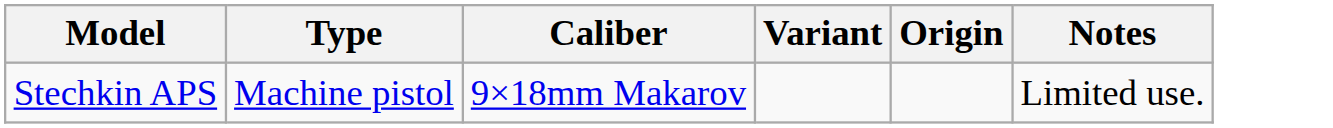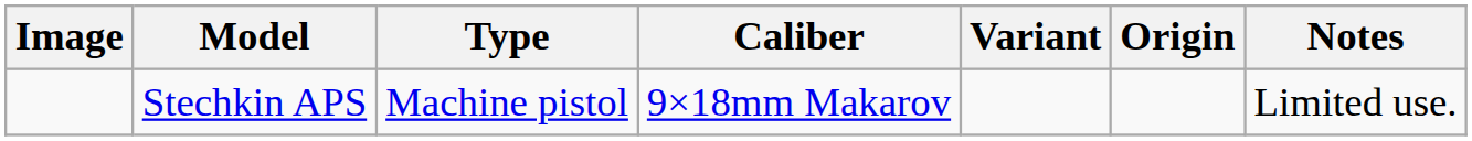+ column: Image
